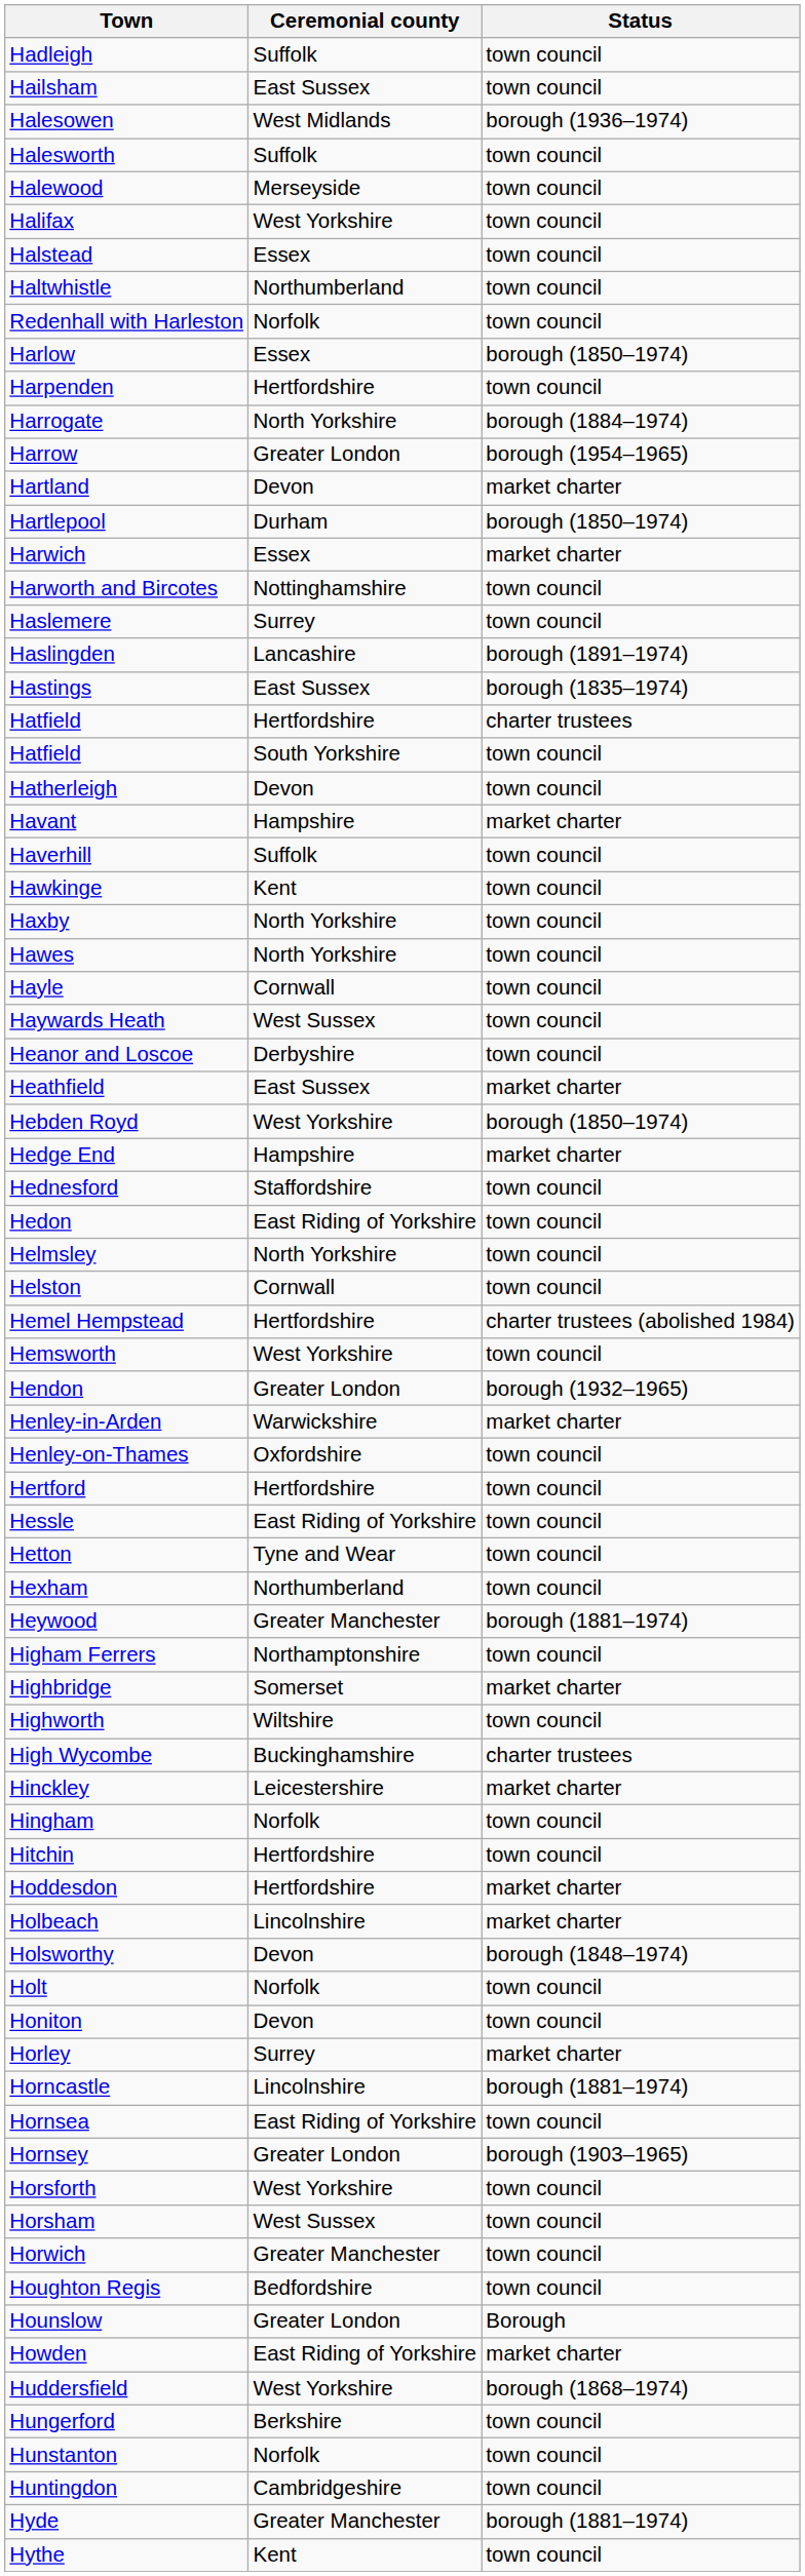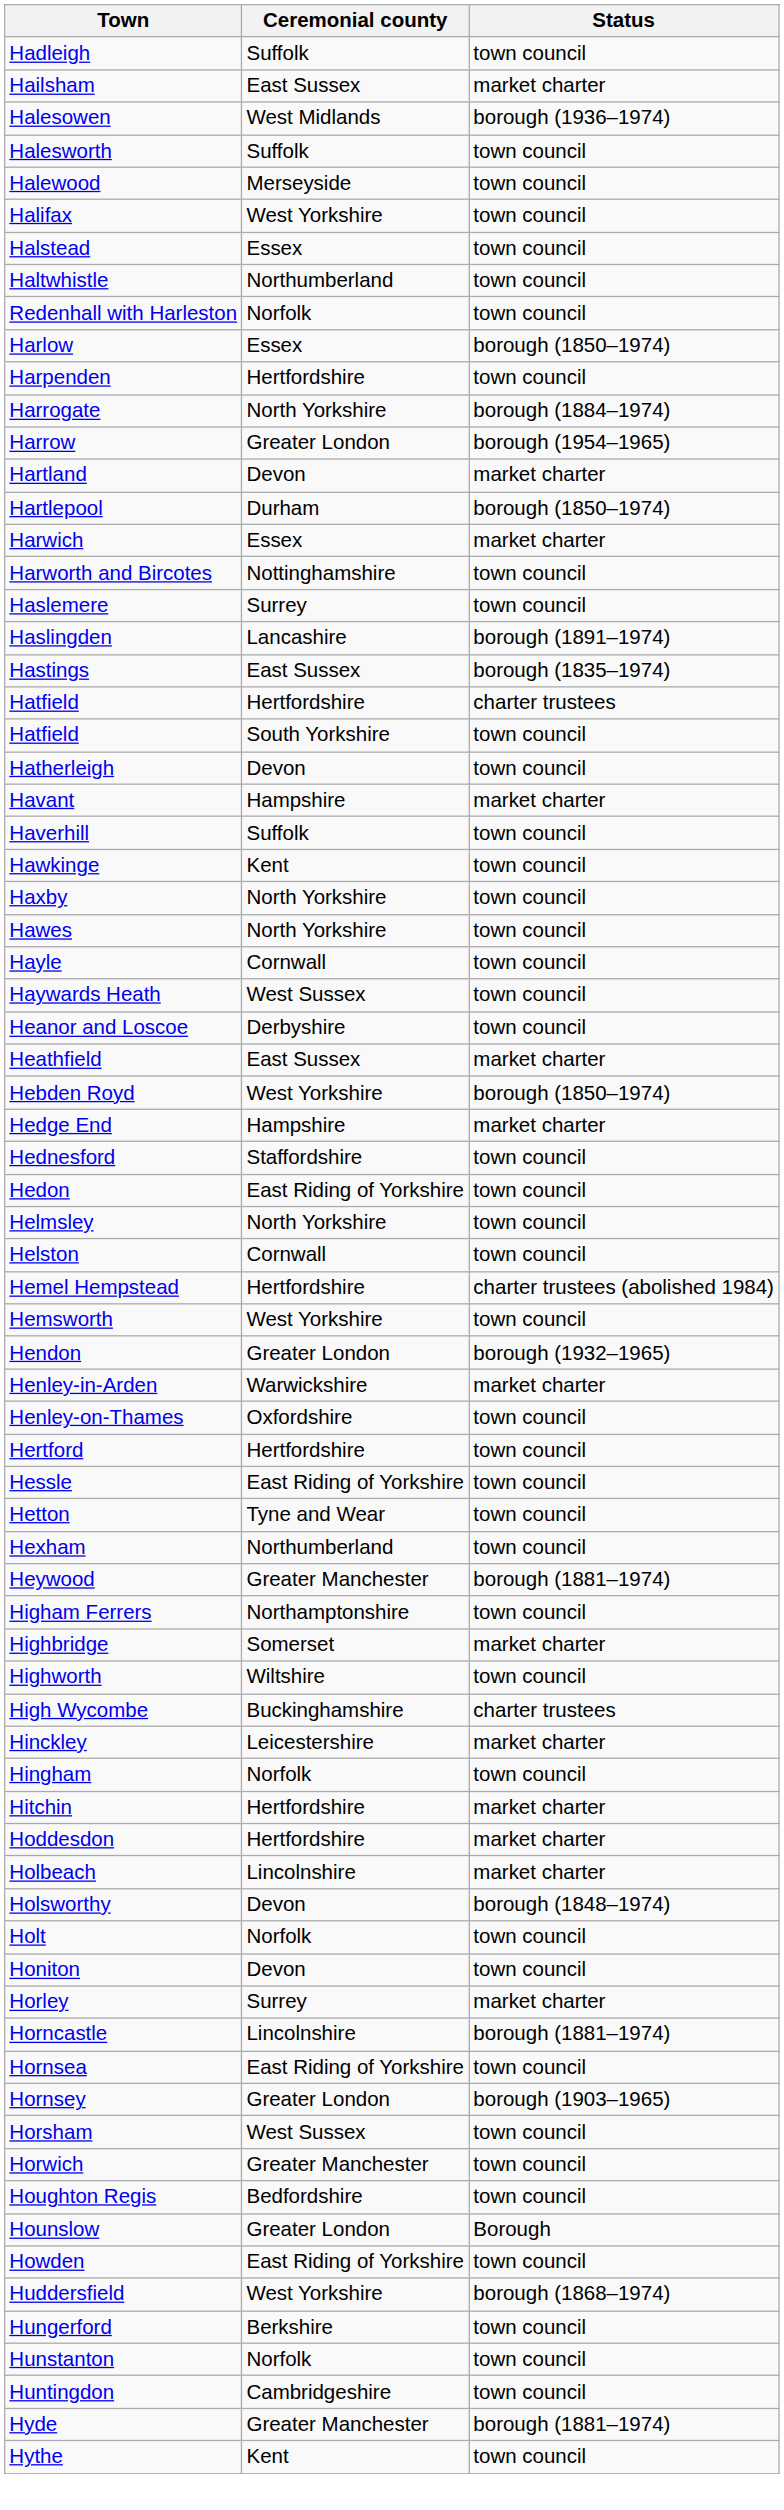Hailsham | Status: town council -> market charter
Hitchin | Status: town council -> market charter
- row: Horsforth | West Yorkshire | town council
Howden | Status: market charter -> town council
